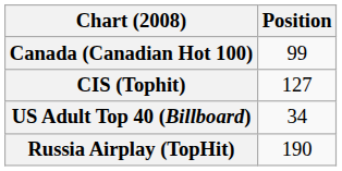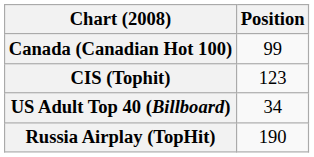CIS (Tophit) | Position: 127 -> 123
